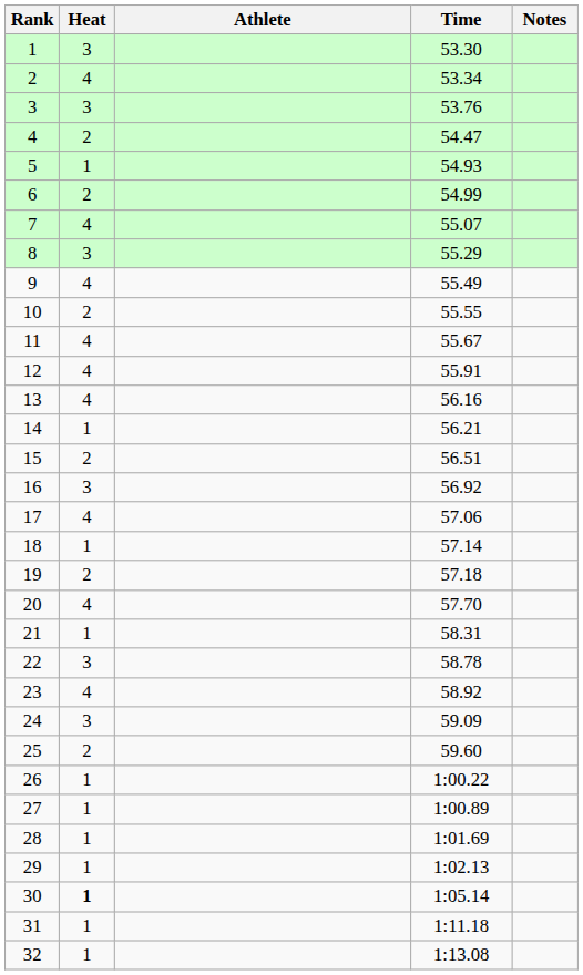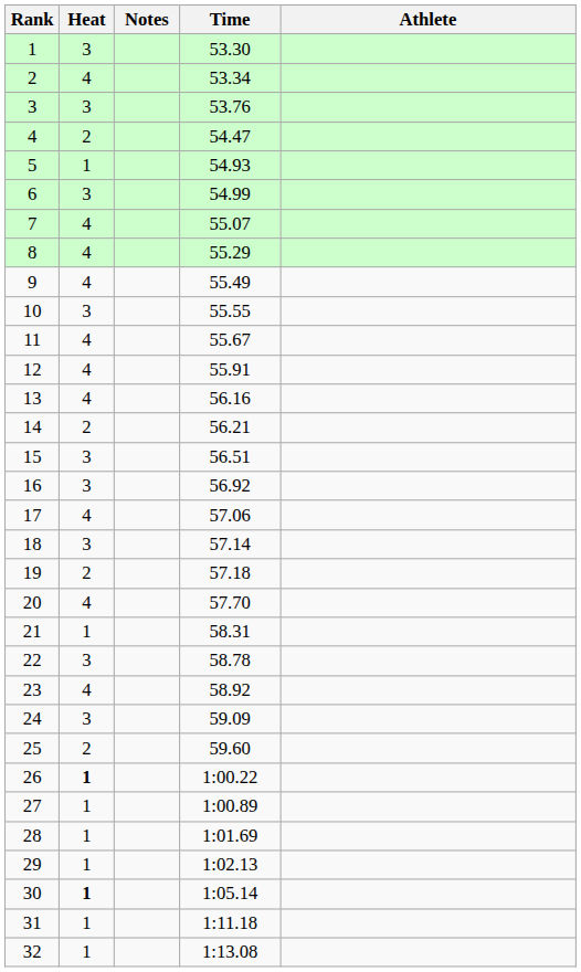columns swapped: Athlete <-> Notes
6 | Heat: 2 -> 3
8 | Heat: 3 -> 4
10 | Heat: 2 -> 3
14 | Heat: 1 -> 2
15 | Heat: 2 -> 3
18 | Heat: 1 -> 3
26 | Heat: normal -> bold
